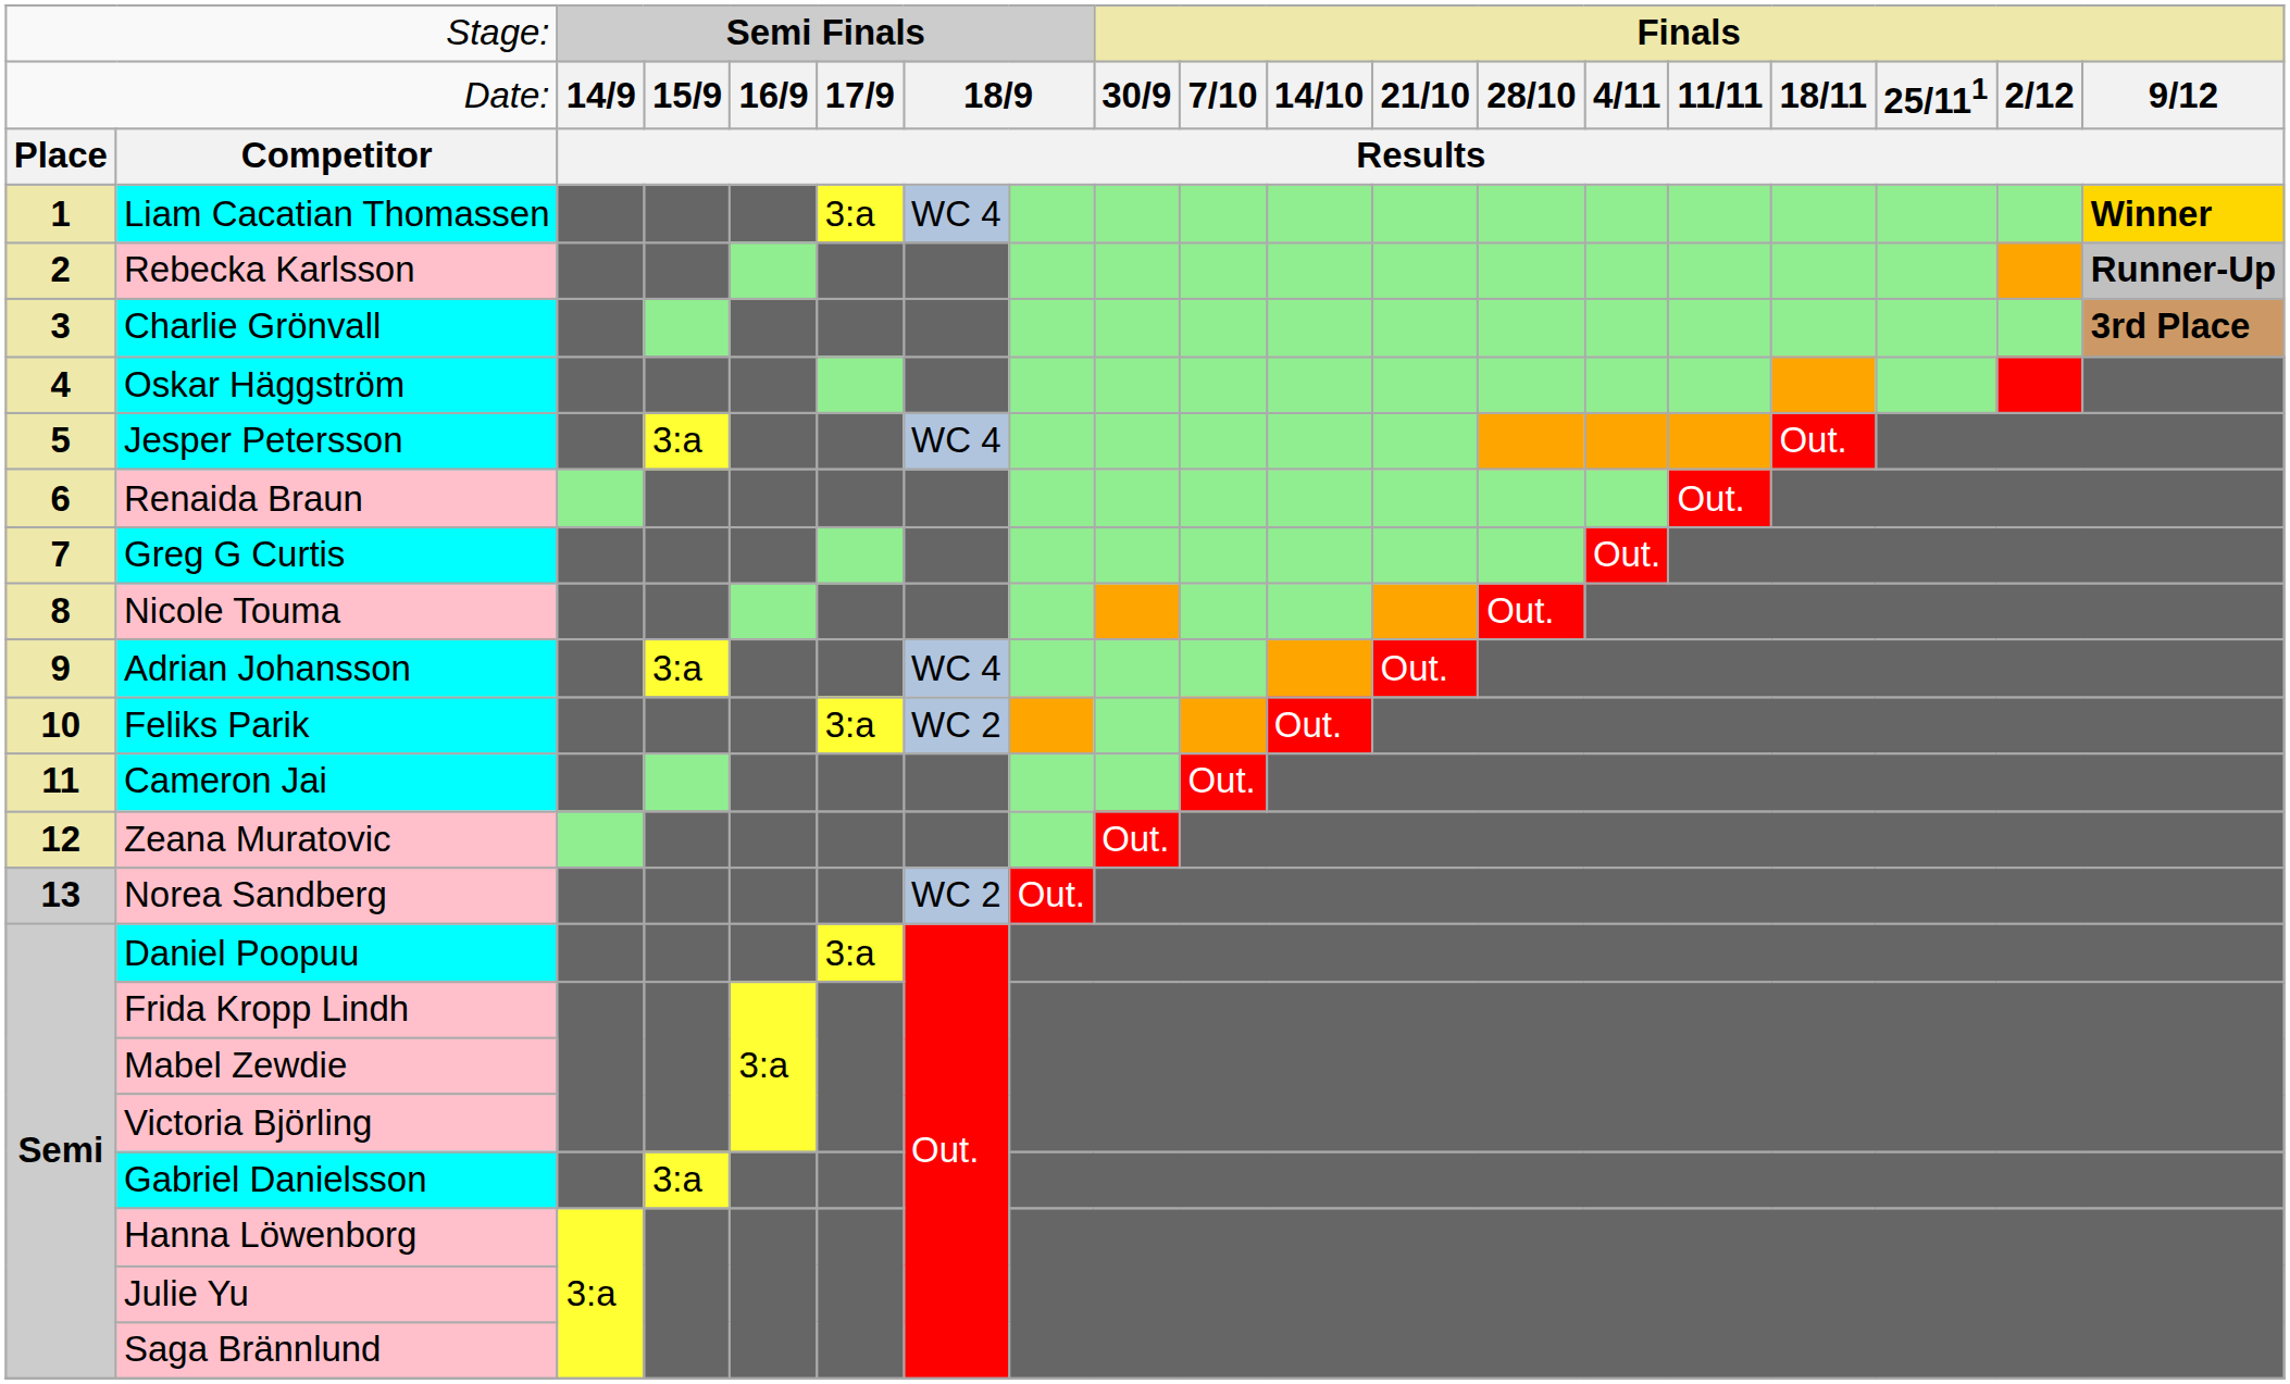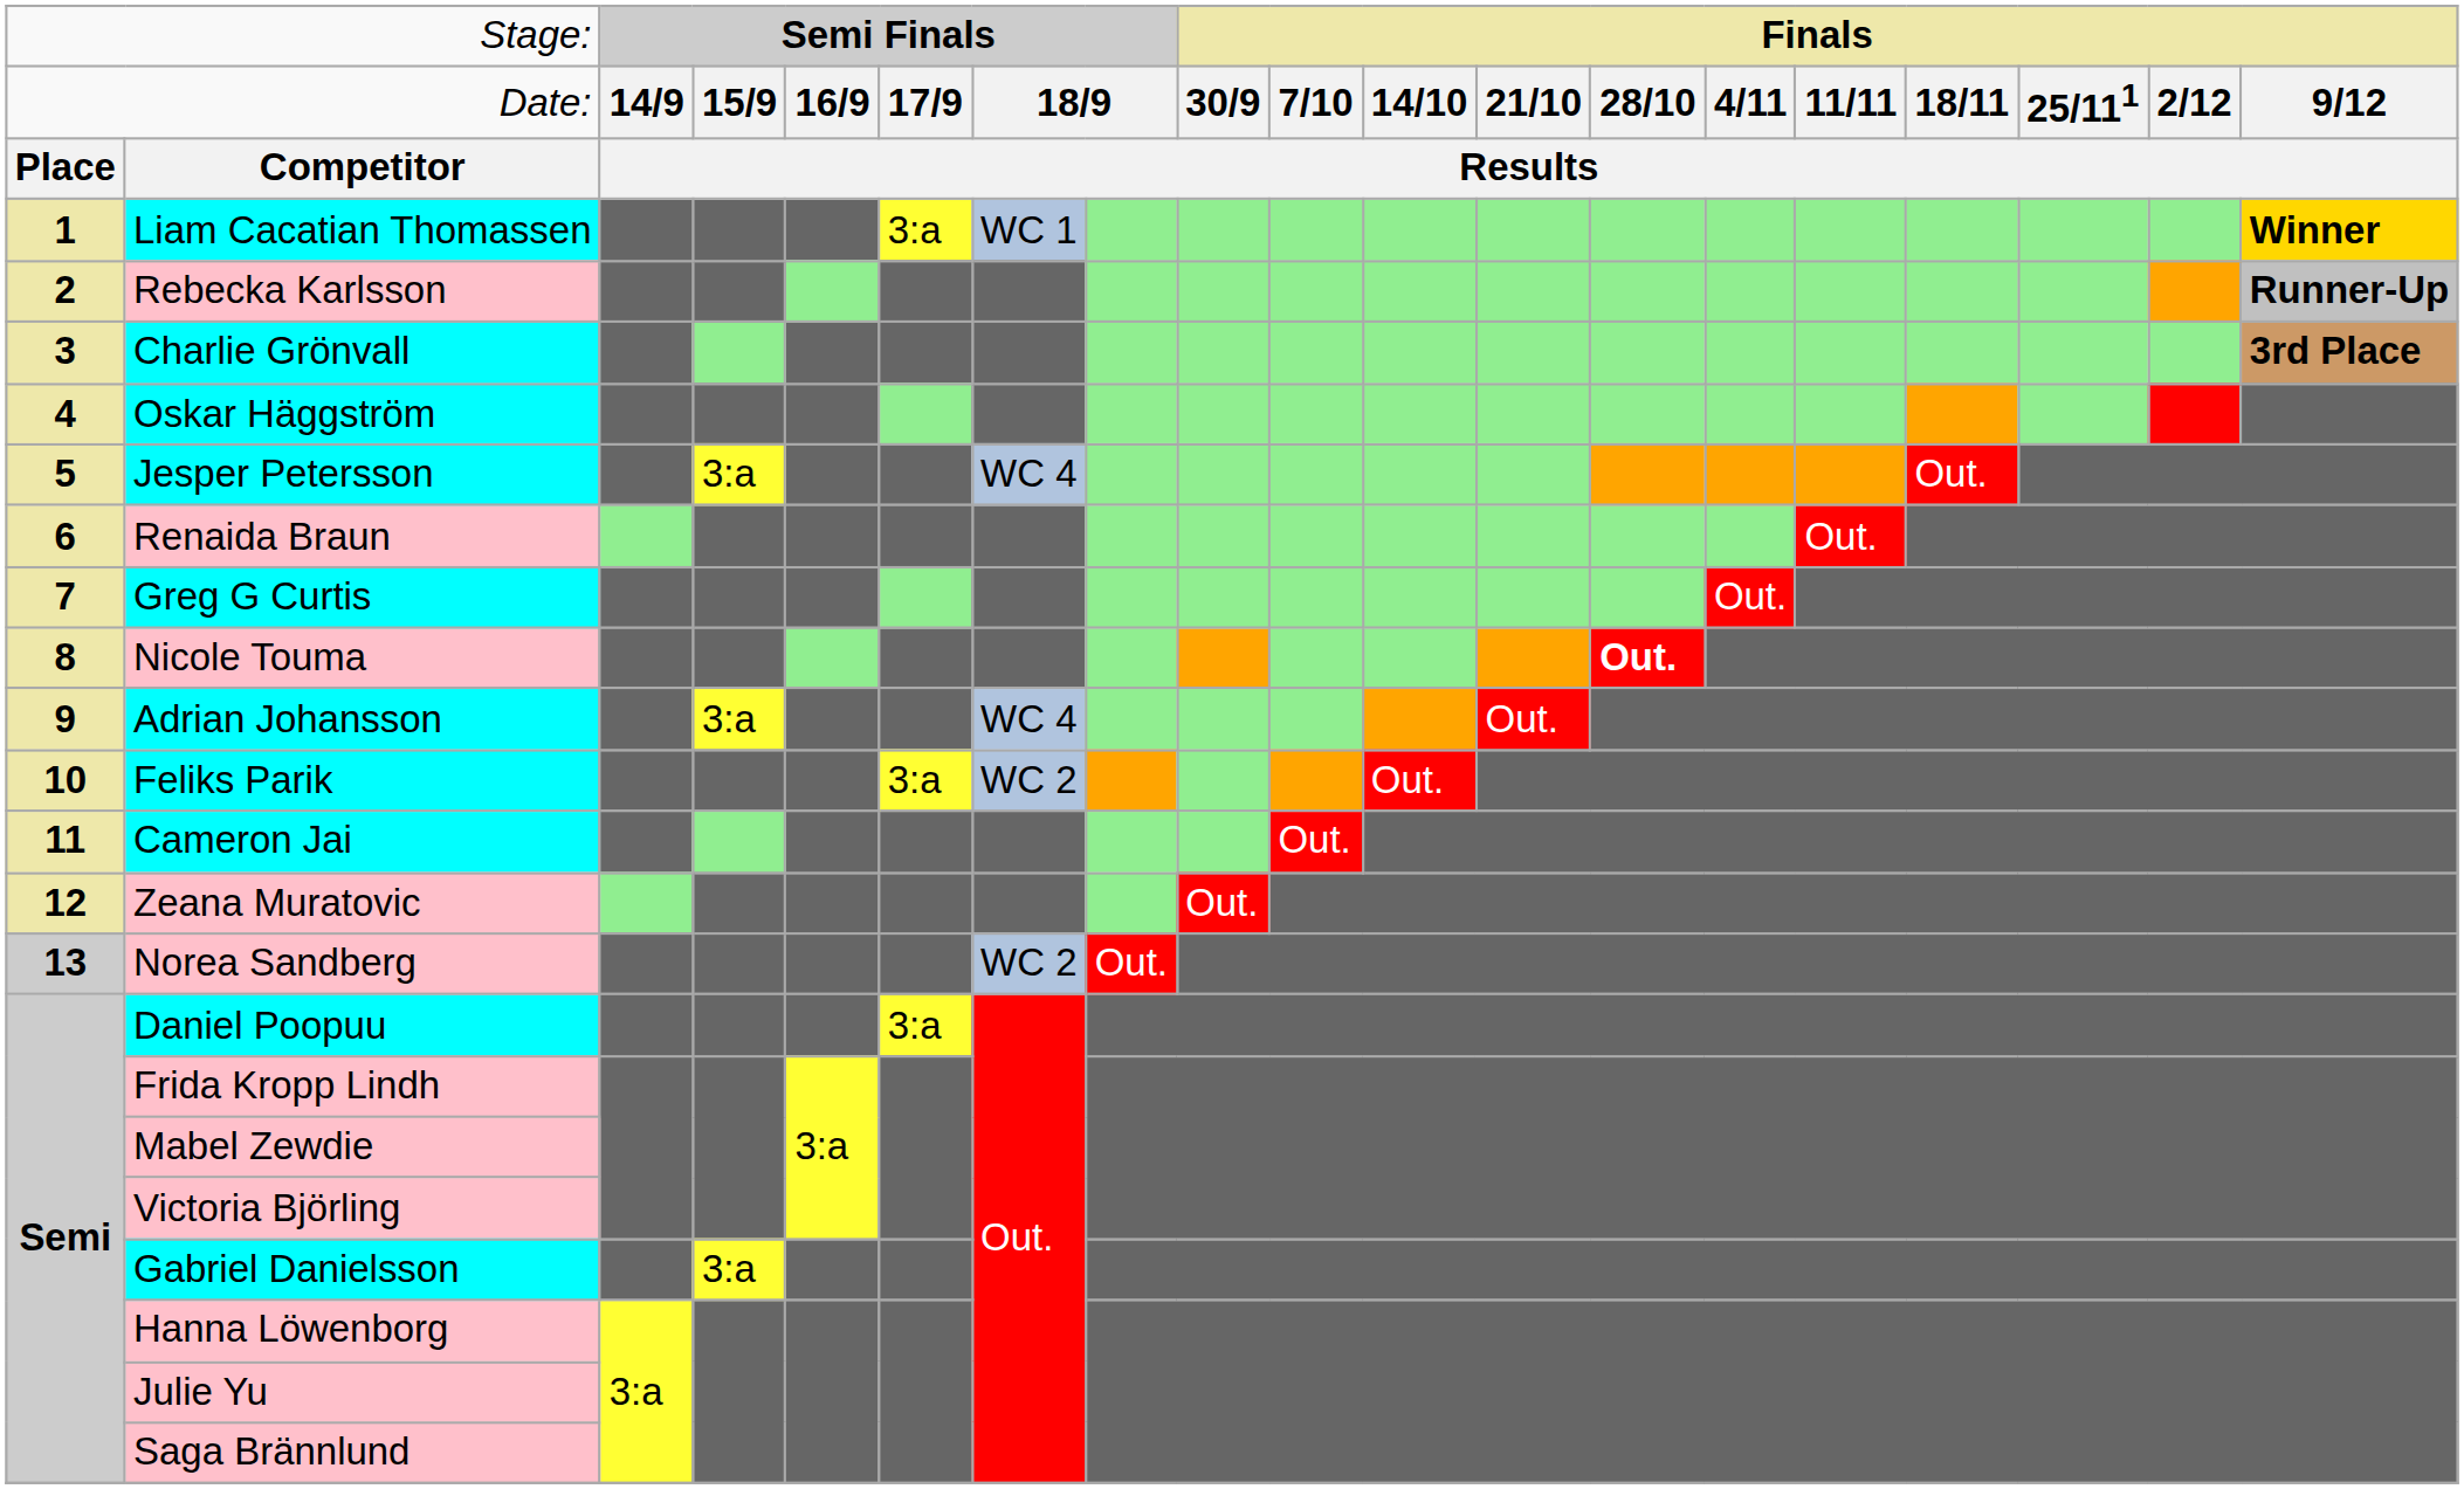Liam Cacatian Thomassen | column 7: WC 4 -> WC 1
Nicole Touma | column 13: normal -> bold
